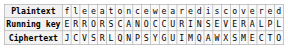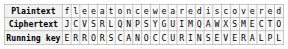rows swapped: Running key <-> Ciphertext
